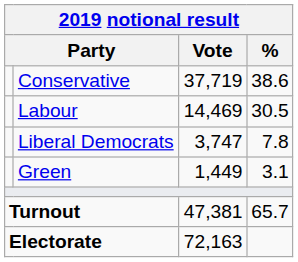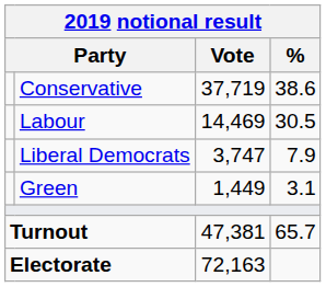Liberal Democrats | %: 7.8 -> 7.9
